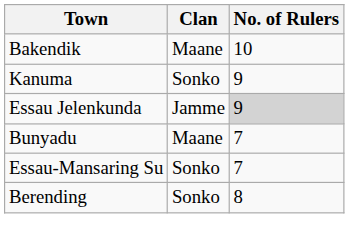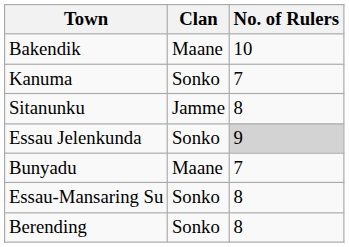Kanuma | No. of Rulers: 9 -> 7
+ row: Sitanunku | Jamme | 8
Essau Jelenkunda | Clan: Jamme -> Sonko
Essau-Mansaring Su | No. of Rulers: 7 -> 8
